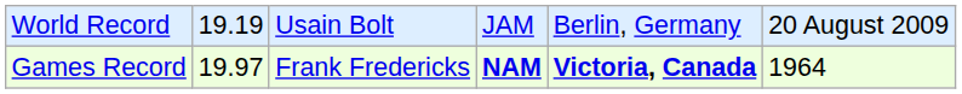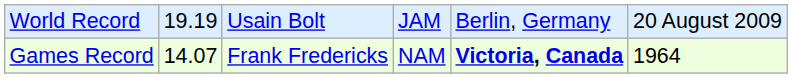Games Record | column 2: 19.97 -> 14.07
Games Record | column 4: bold -> normal
